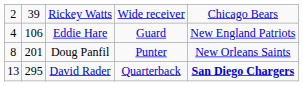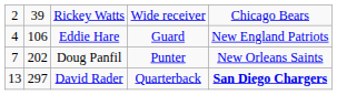Doug Panfil | column 1: 8 -> 7
Doug Panfil | column 2: 201 -> 202
David Rader | column 2: 295 -> 297
